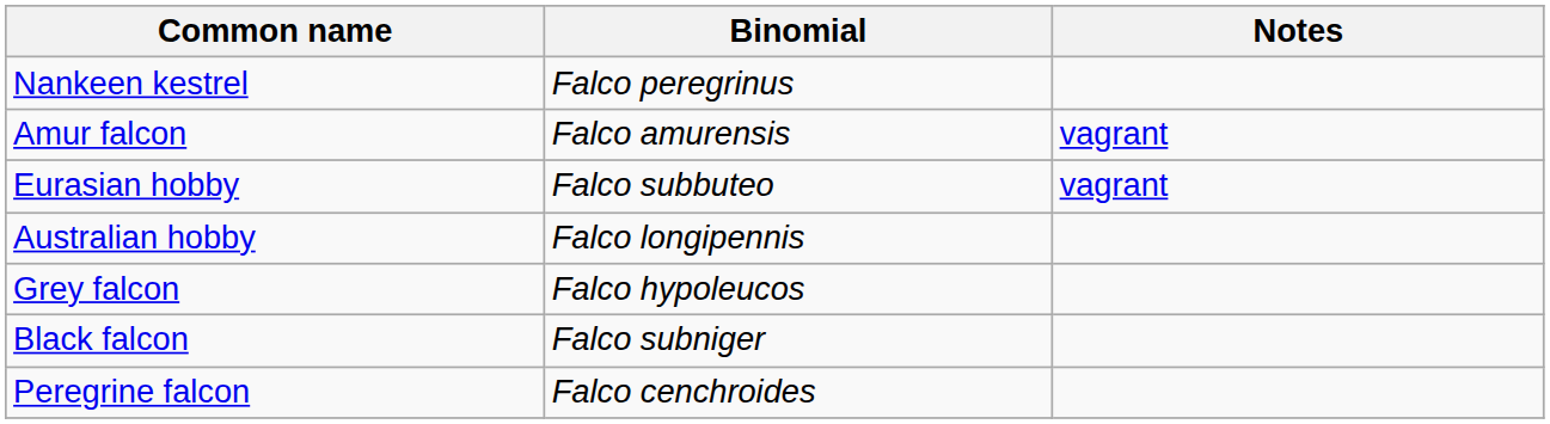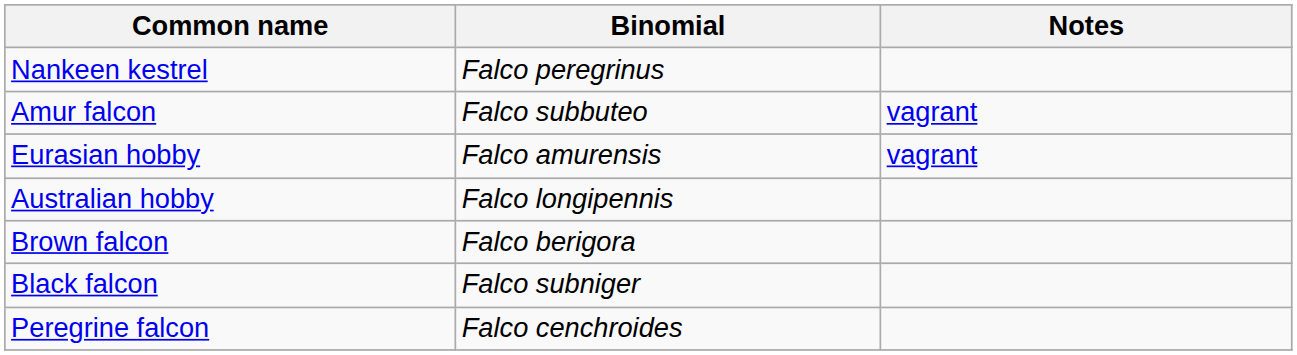Amur falcon | Binomial: Falco amurensis -> Falco subbuteo
Eurasian hobby | Binomial: Falco subbuteo -> Falco amurensis
+ row: Brown falcon | Falco berigora
- row: Grey falcon | Falco hypoleucos
